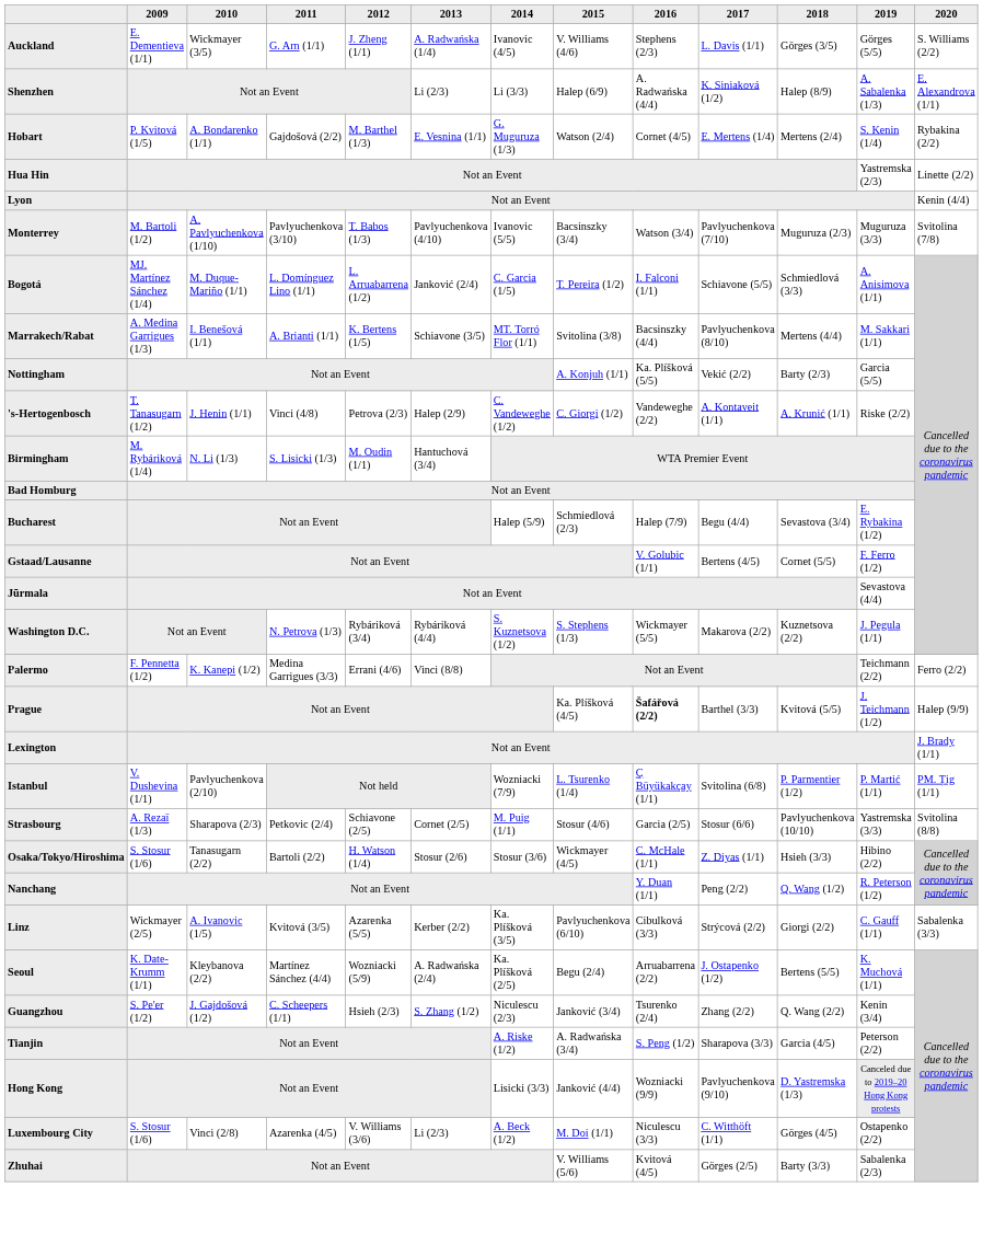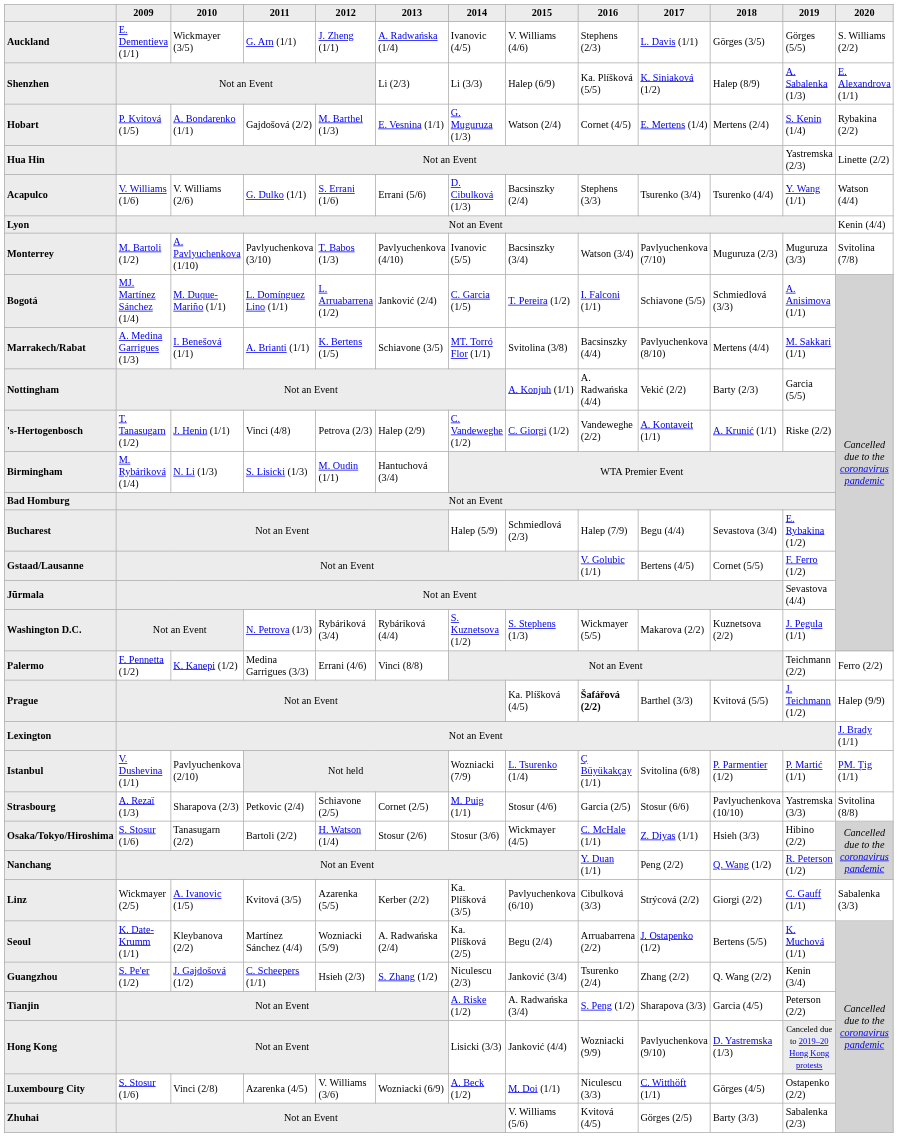Shenzhen | 2016: A. Radwańska (4/4) -> Ka. Plíšková (5/5)
+ row: Acapulco | V. Williams (1/6) | V. Williams (2/6) | G. Dulko (1/1) | S. Errani (1/6) | Errani (5/6) | D. Cibulková (1/3) | Bacsinszky (2/4) | Stephens (3/3) | Tsurenko (3/4) | Tsurenko (4/4) | Y. Wang (1/1) | Watson (4/4)
Nottingham | 2016: Ka. Plíšková (5/5) -> A. Radwańska (4/4)
Luxembourg City | 2013: Li (2/3) -> Wozniacki (6/9)
